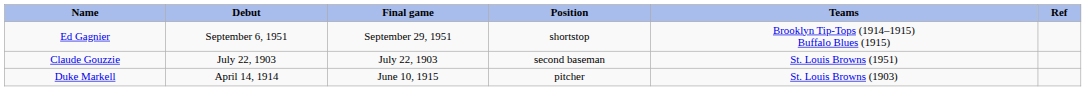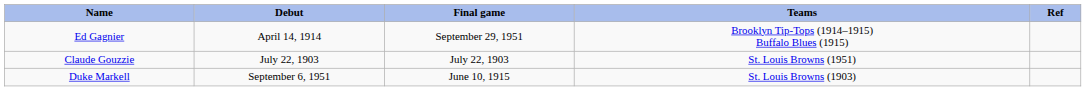- column: Position | shortstop | second baseman | pitcher
Ed Gagnier | Debut: September 6, 1951 -> April 14, 1914
Duke Markell | Debut: April 14, 1914 -> September 6, 1951
